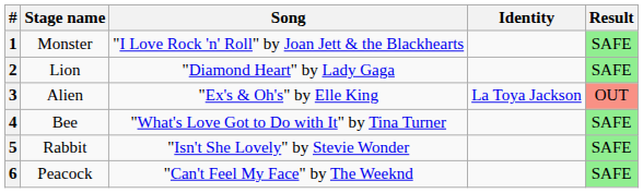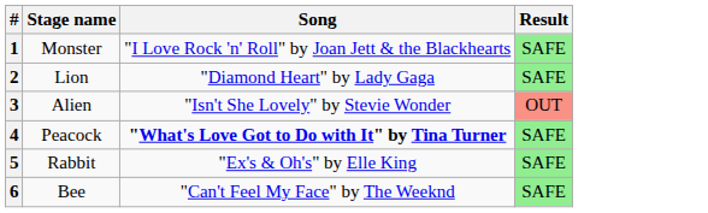- column: Identity | La Toya Jackson
3 | Song: "Ex's & Oh's" by Elle King -> "Isn't She Lovely" by Stevie Wonder
4 | Stage name: Bee -> Peacock
4 | Song: normal -> bold
5 | Song: "Isn't She Lovely" by Stevie Wonder -> "Ex's & Oh's" by Elle King
6 | Stage name: Peacock -> Bee
